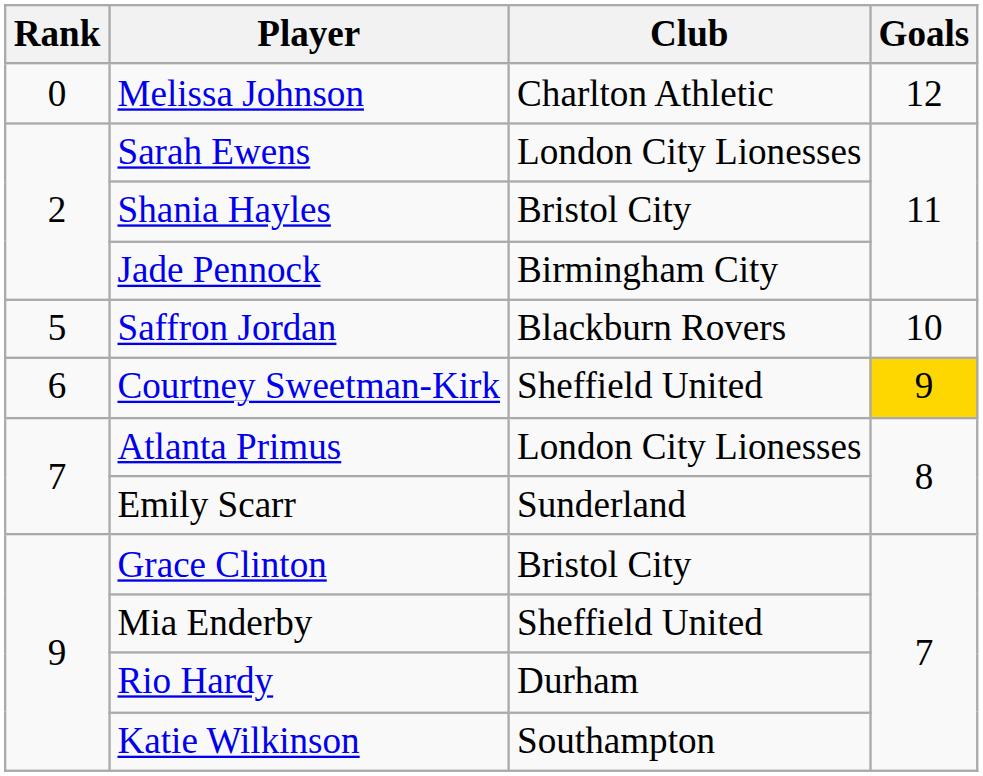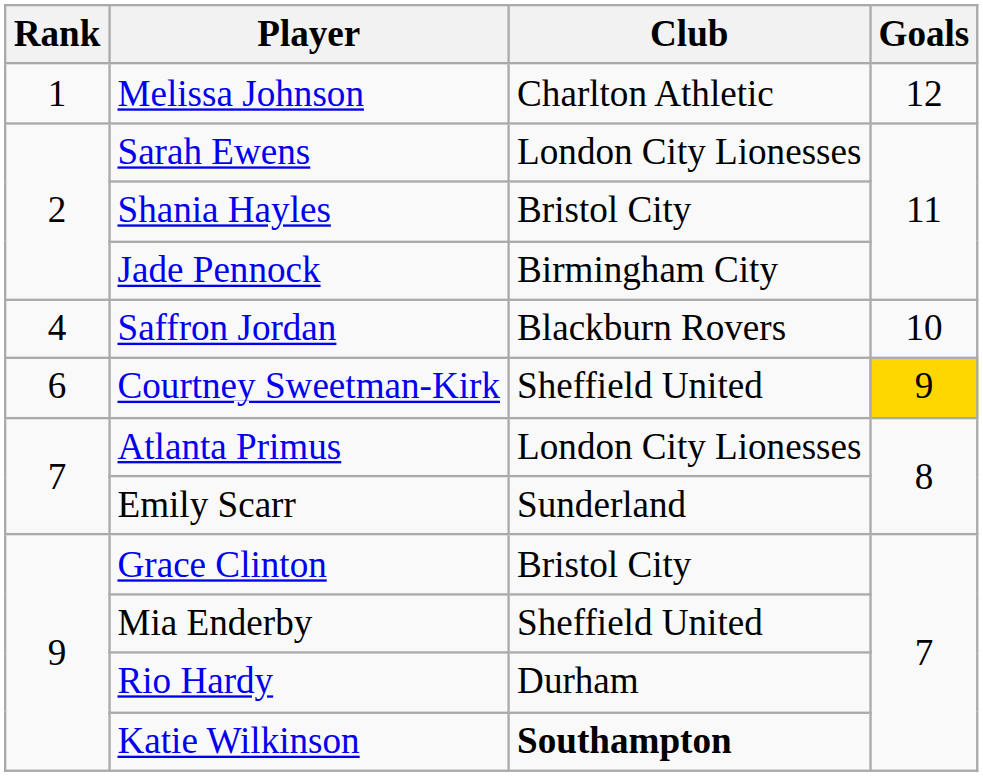Melissa Johnson | Rank: 0 -> 1
Saffron Jordan | Rank: 5 -> 4
Katie Wilkinson | Club: normal -> bold
